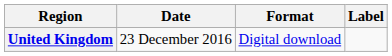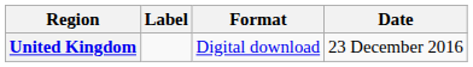columns swapped: Date <-> Label
